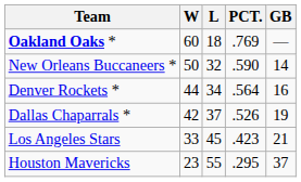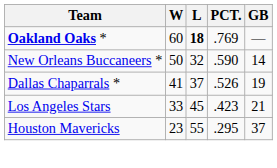Oakland Oaks * | L: normal -> bold
- row: Denver Rockets * | 44 | 34 | .564 | 16
Dallas Chaparrals * | W: 42 -> 41
